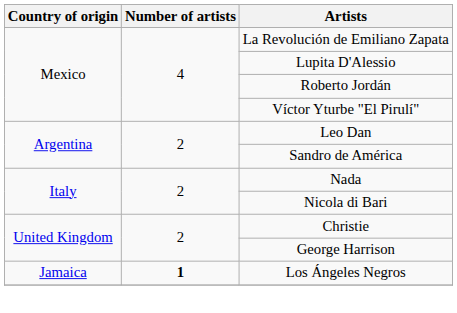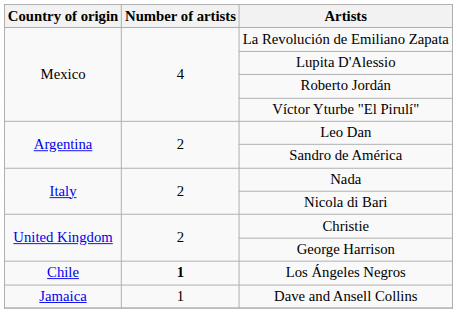Los Ángeles Negros | Country of origin: Jamaica -> Chile
+ row: Jamaica | 1 | Dave and Ansell Collins
